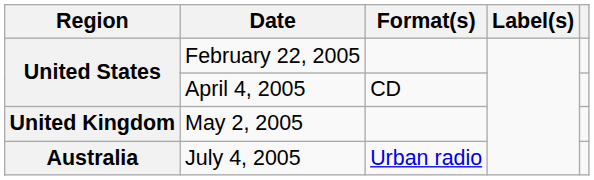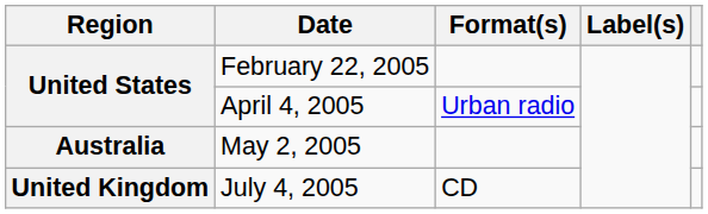April 4, 2005 | Format(s): CD -> Urban radio
May 2, 2005 | Region: United Kingdom -> Australia
July 4, 2005 | Region: Australia -> United Kingdom
July 4, 2005 | Format(s): Urban radio -> CD
